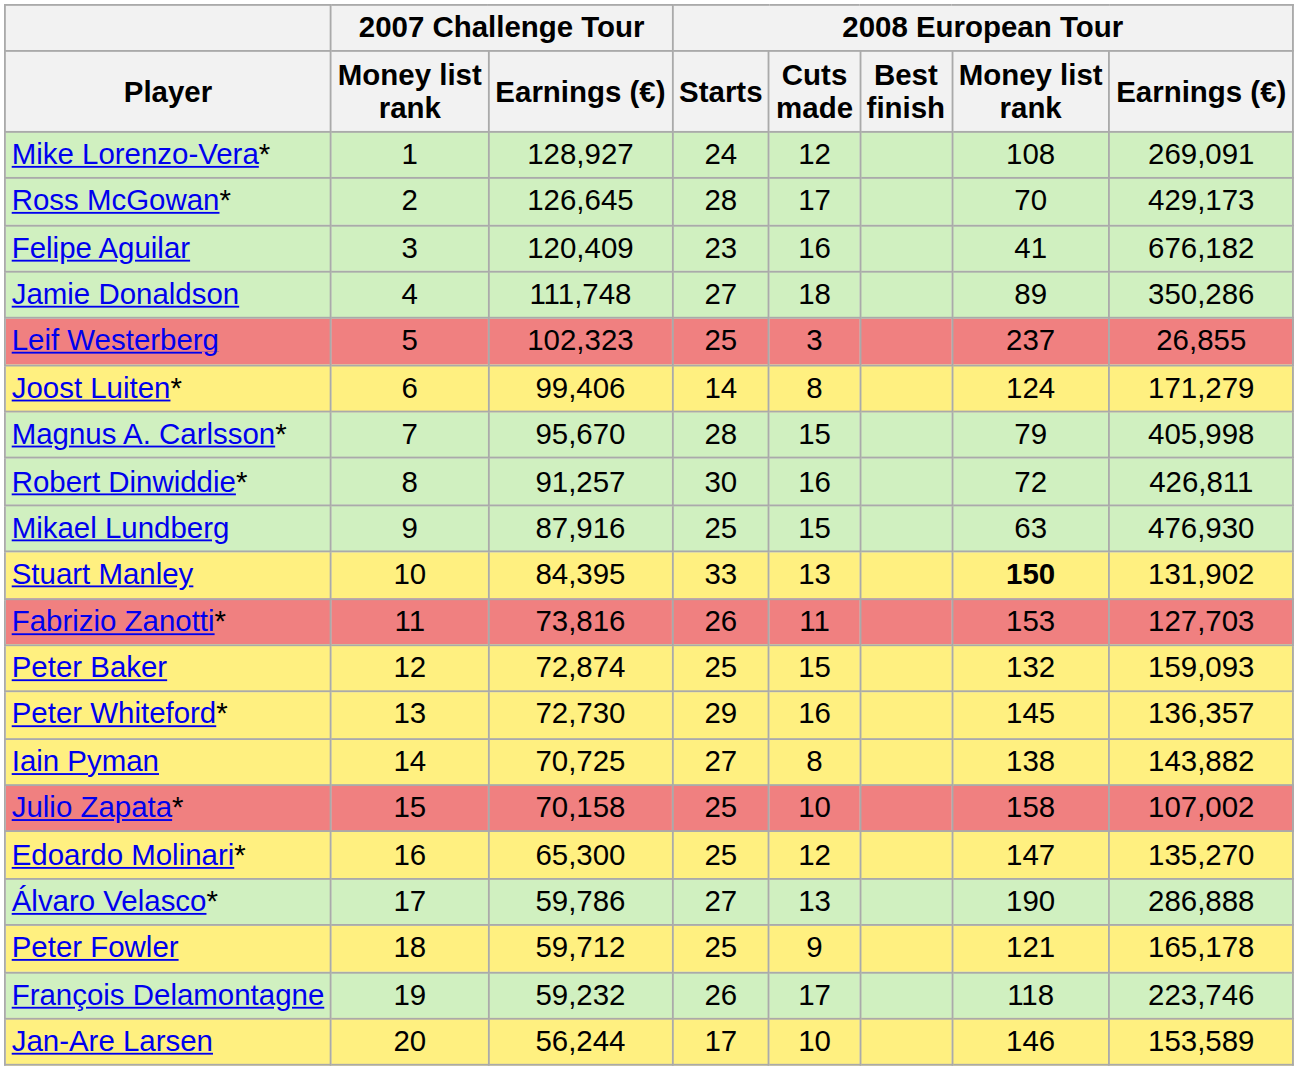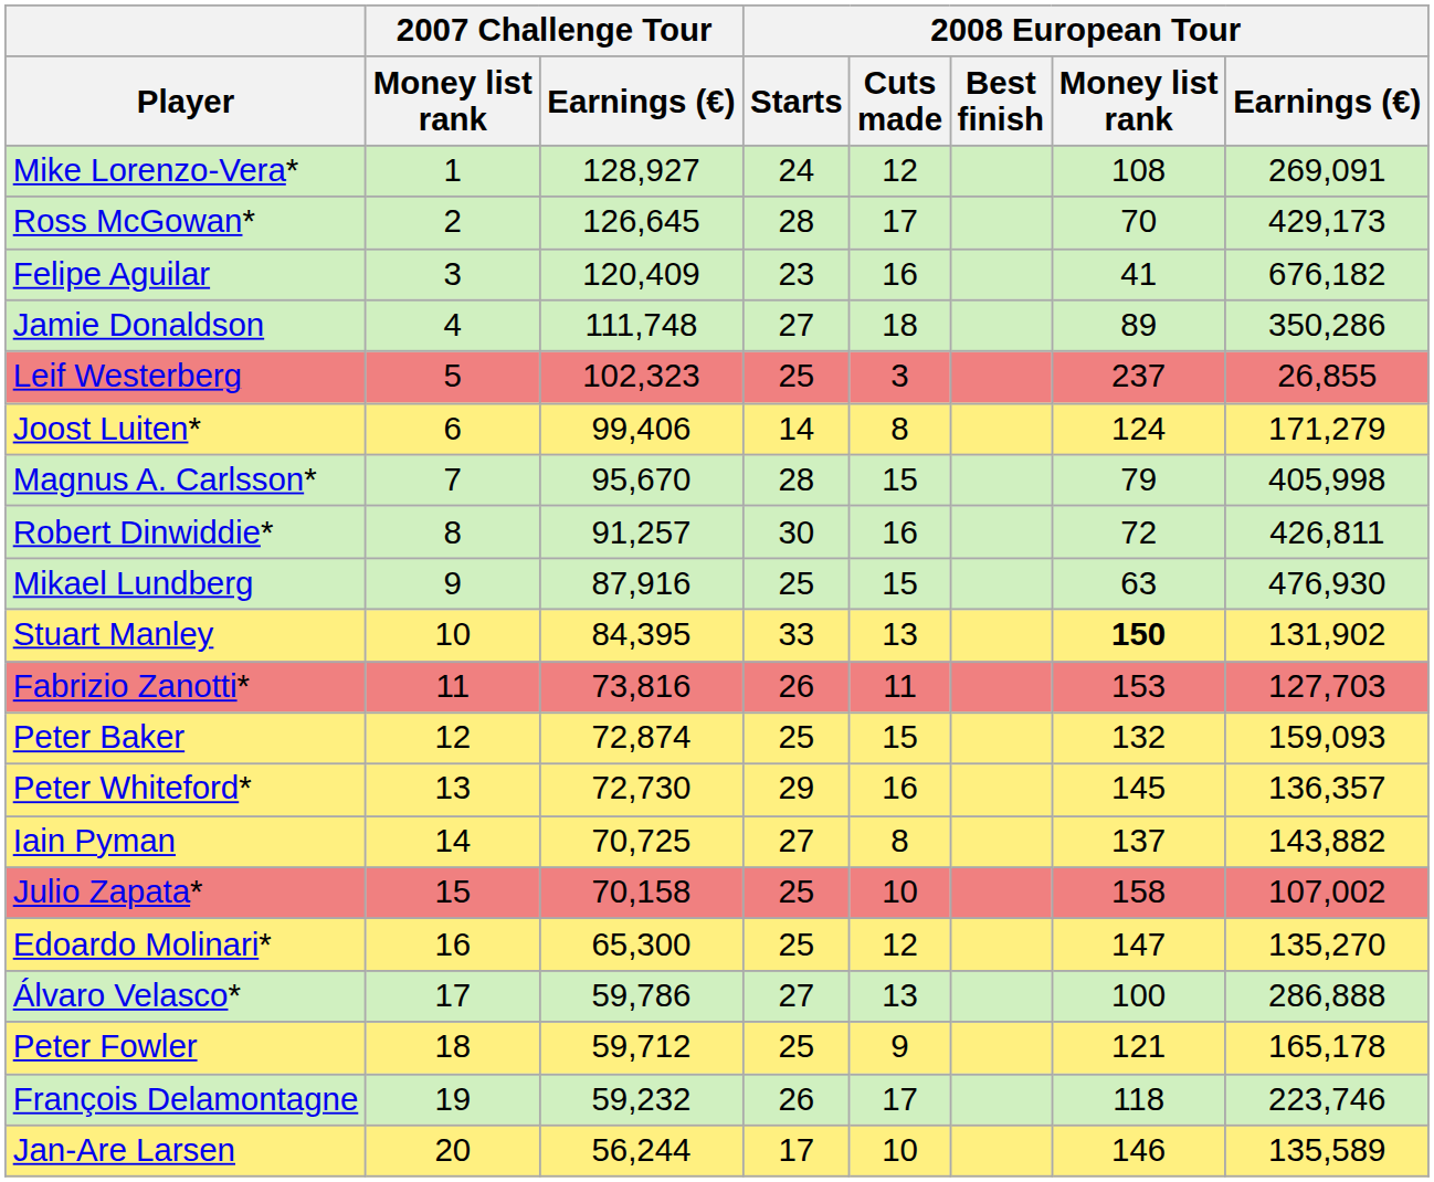Iain Pyman | 2008 European Tour / Money list rank: 138 -> 137
Álvaro Velasco* | 2008 European Tour / Money list rank: 190 -> 100
Jan-Are Larsen | 2008 European Tour / Earnings (€): 153,589 -> 135,589
